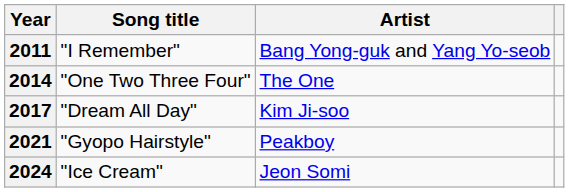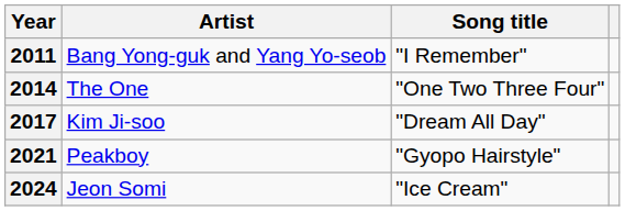columns swapped: Song title <-> Artist
